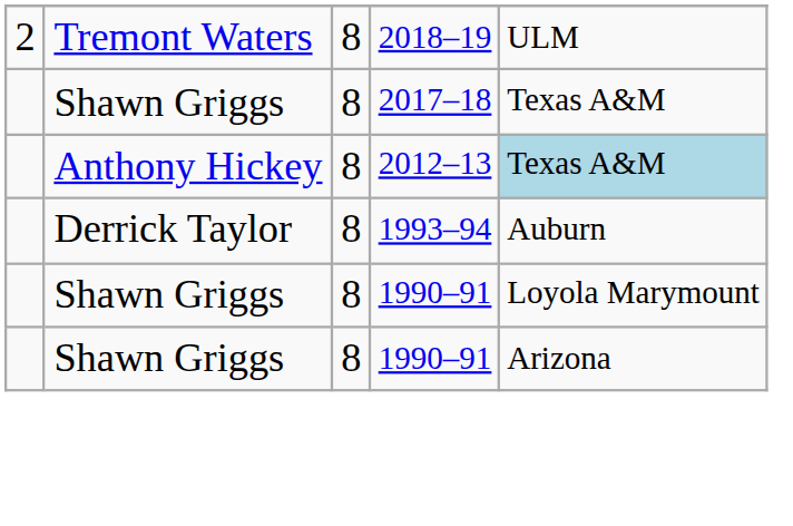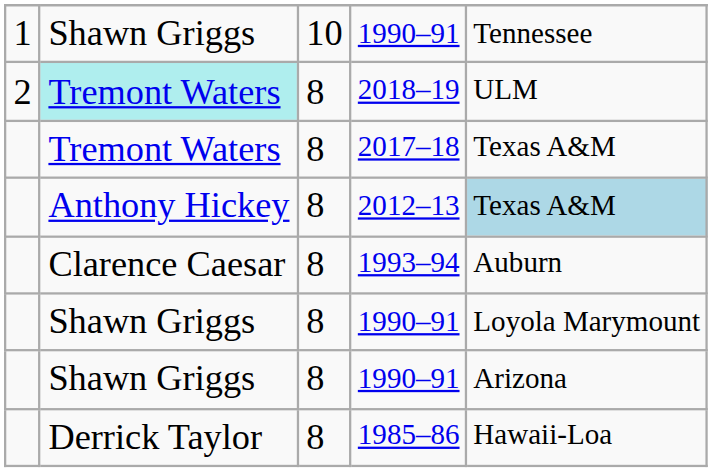+ row: 1 | Shawn Griggs | 10 | 1990–91 | Tennessee
2018–19 | column 2: no background -> paleturquoise background
2017–18 | column 2: Shawn Griggs -> Tremont Waters
1993–94 | column 2: Derrick Taylor -> Clarence Caesar
+ row: Derrick Taylor | 8 | 1985–86 | Hawaii-Loa
